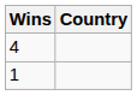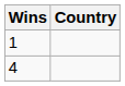rows swapped: 4 <-> 1
